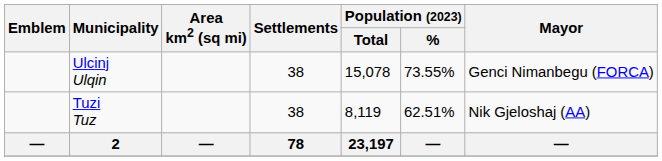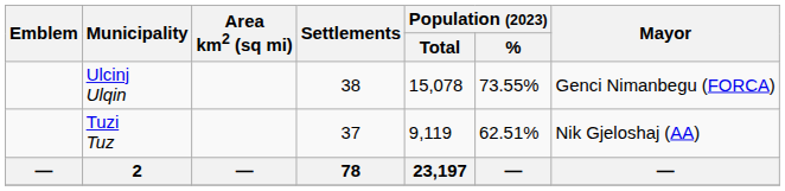Tuzi Tuz | Settlements: 38 -> 37
Tuzi Tuz | Population (2023) / Total: 8,119 -> 9,119
